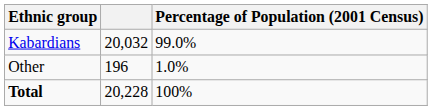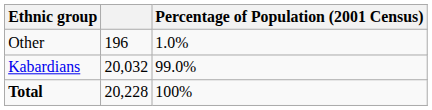rows swapped: Kabardians <-> Other
